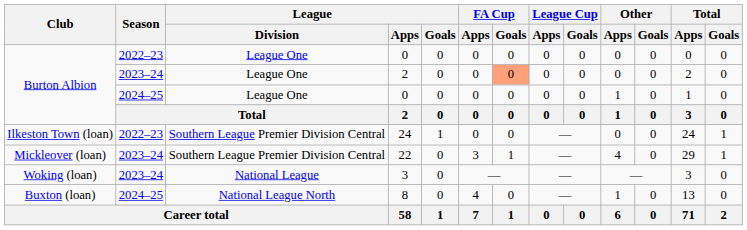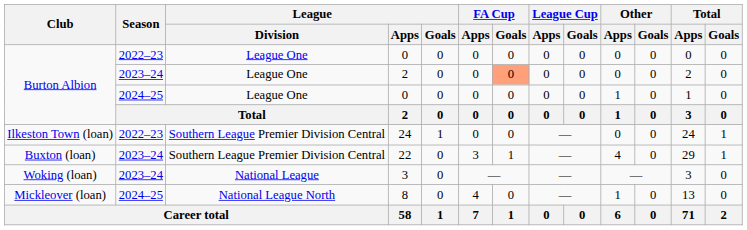22 | Club: Mickleover (loan) -> Buxton (loan)
8 | Club: Buxton (loan) -> Mickleover (loan)
